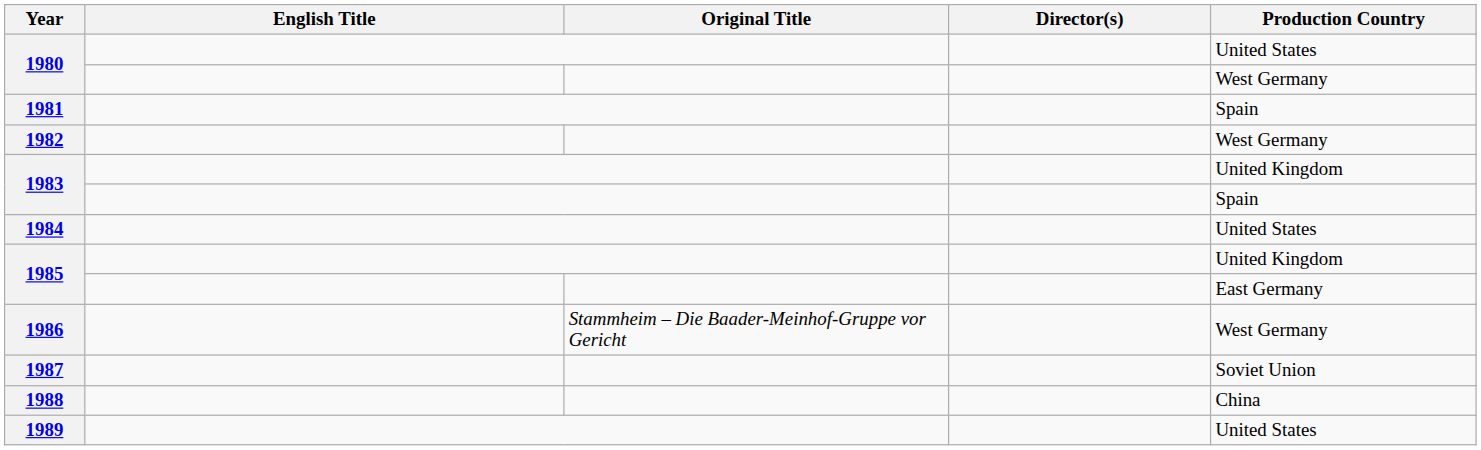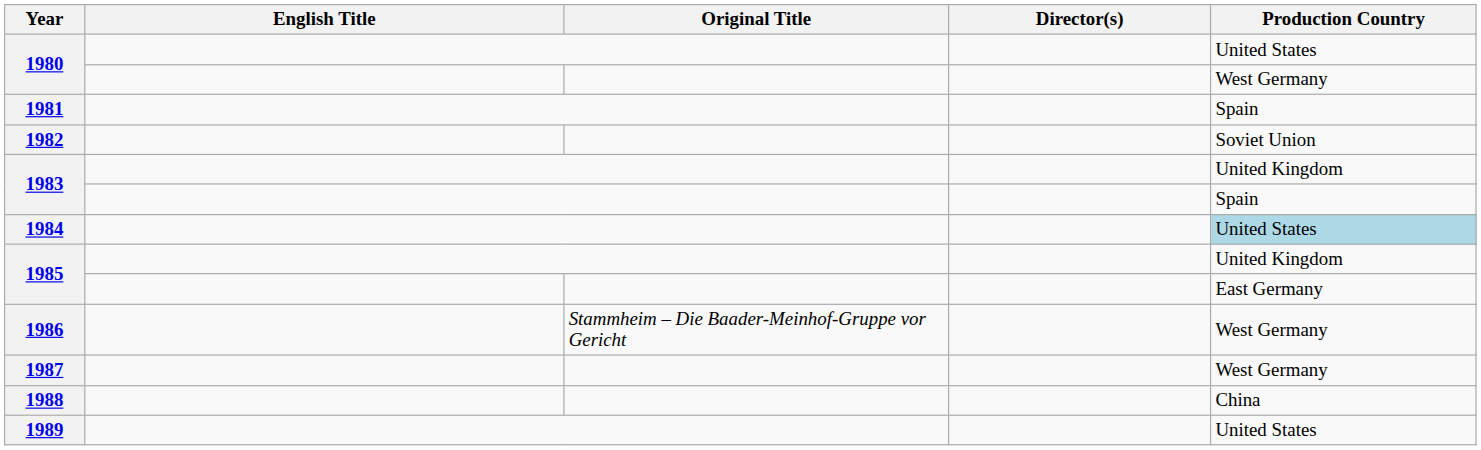1982 | Production Country: West Germany -> Soviet Union
1984 | Production Country: no background -> lightblue background
1987 | Production Country: Soviet Union -> West Germany
